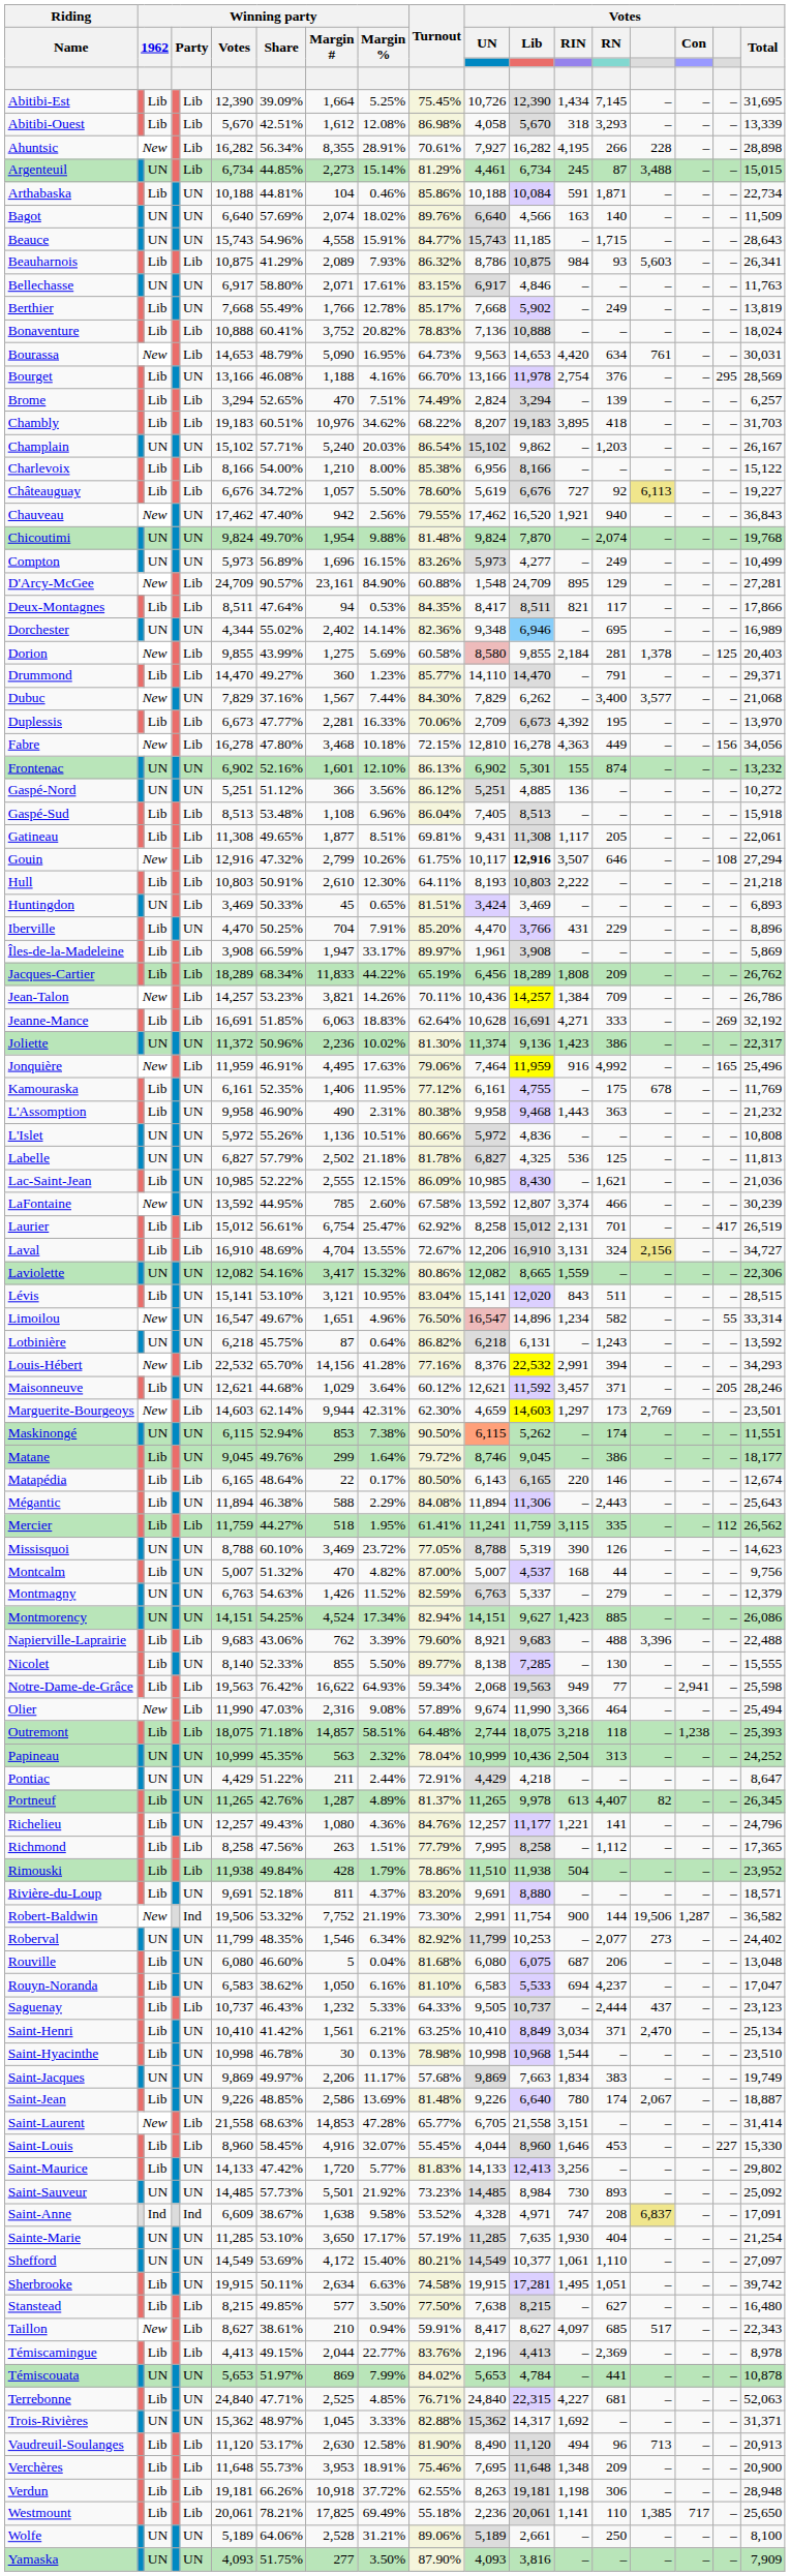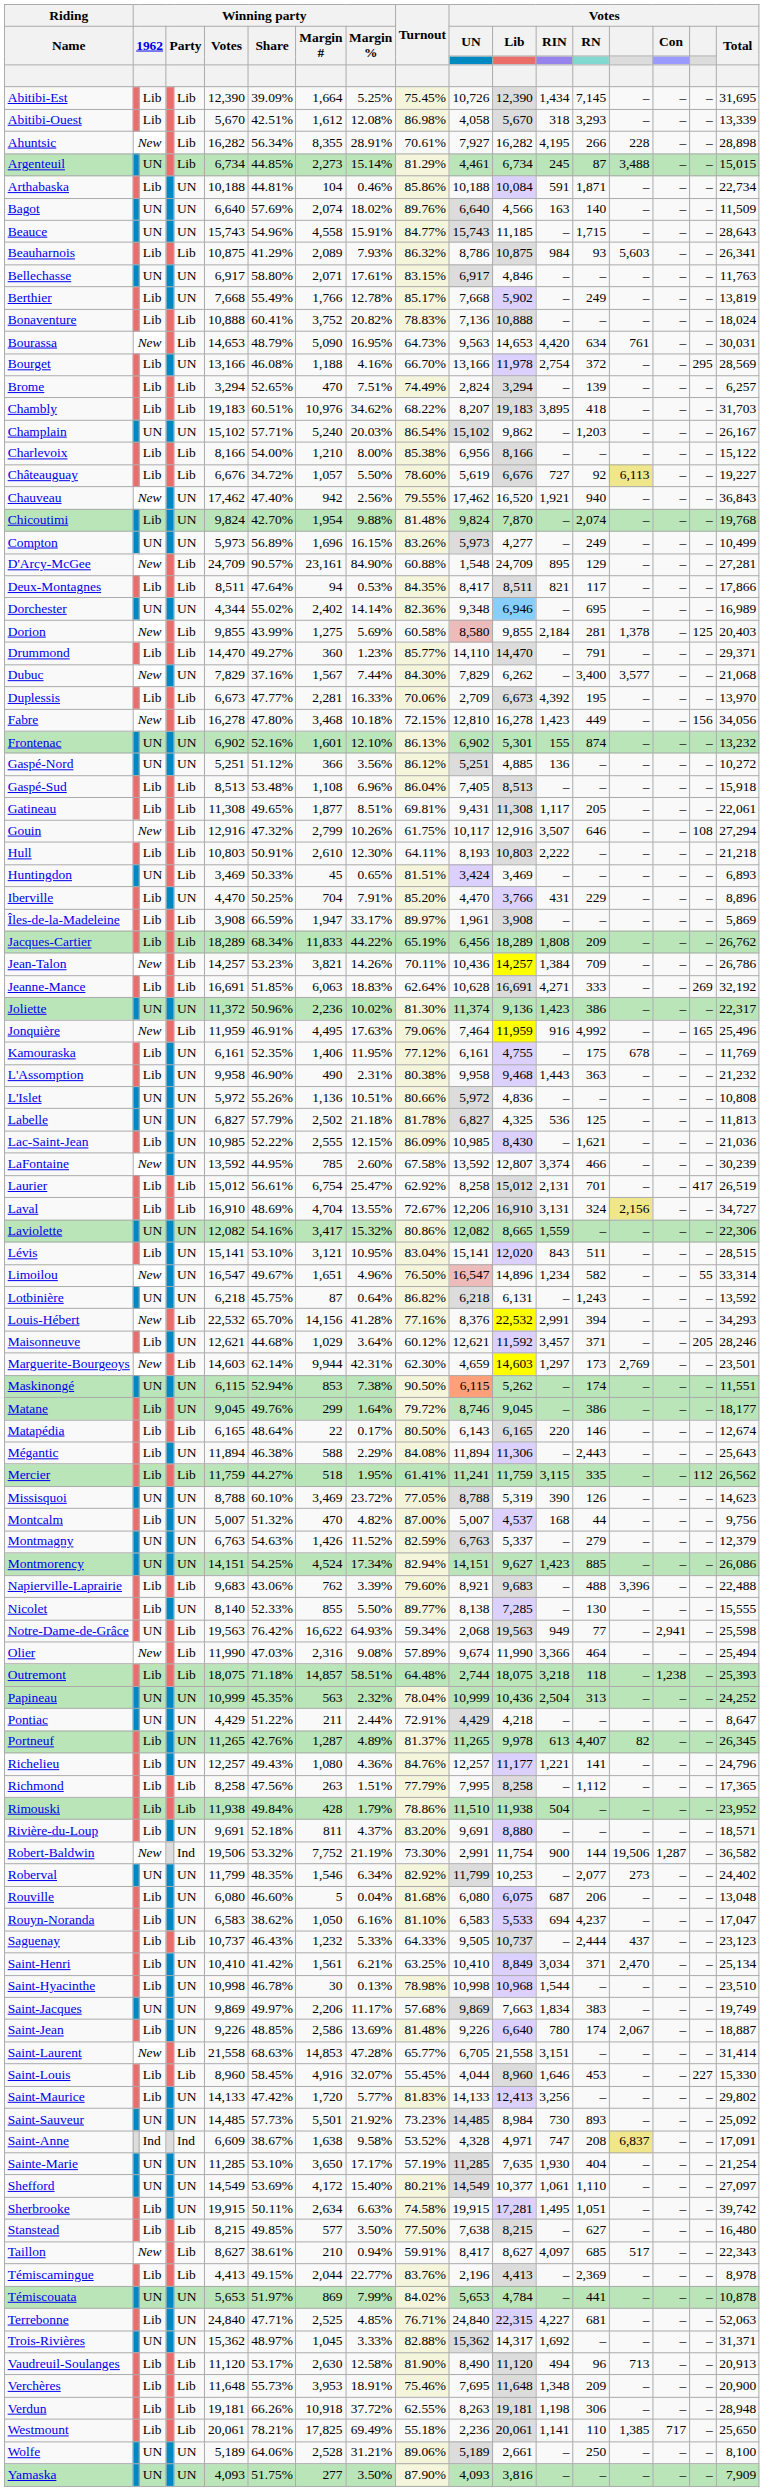Bourget | Votes / RN: 376 -> 372
Chicoutimi | column 3: UN -> Lib
Chicoutimi | Winning party / Share: 49.70% -> 42.70%
Fabre | Votes / RIN: 4,363 -> 1,423
Gouin | Votes / Lib: bold -> normal
Notre-Dame-de-Grâce | column 3: Lib -> UN
